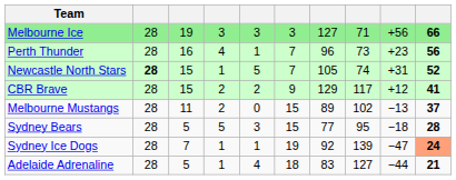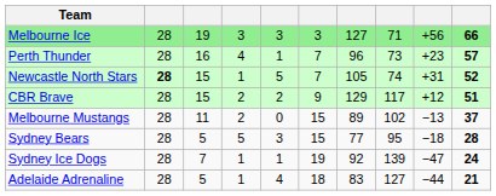Perth Thunder | column 10: 56 -> 57
CBR Brave | column 10: 41 -> 51
Sydney Ice Dogs | column 10: lightsalmon background -> no background
